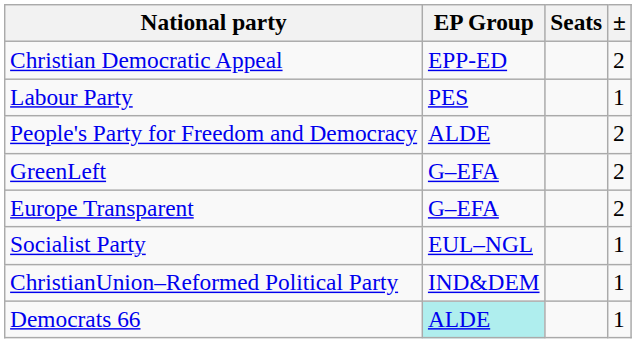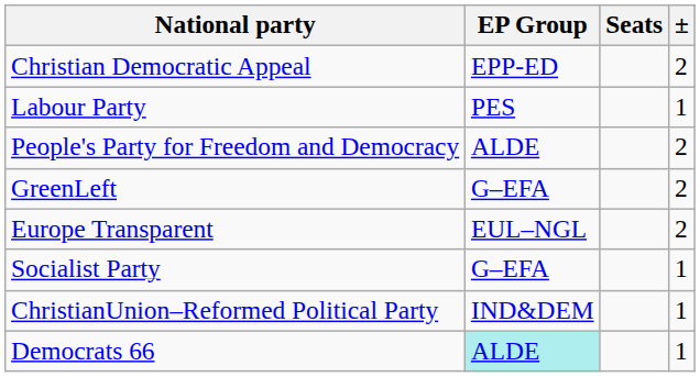Europe Transparent | EP Group: G–EFA -> EUL–NGL
Socialist Party | EP Group: EUL–NGL -> G–EFA
